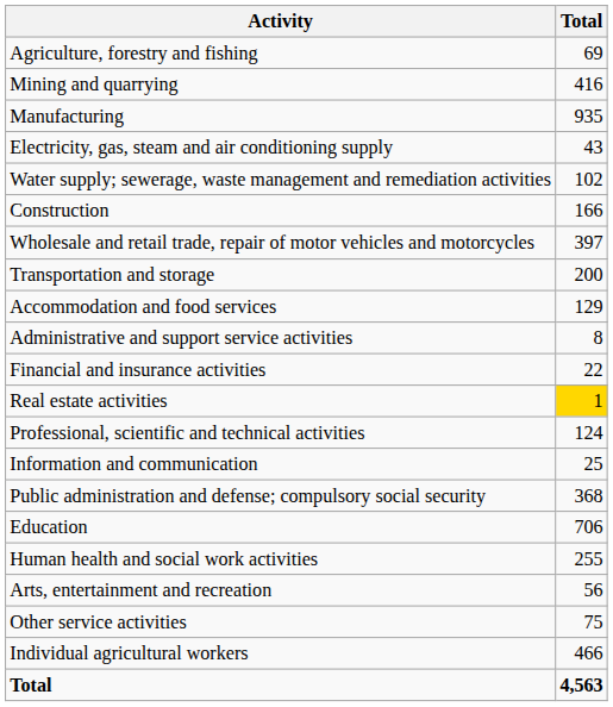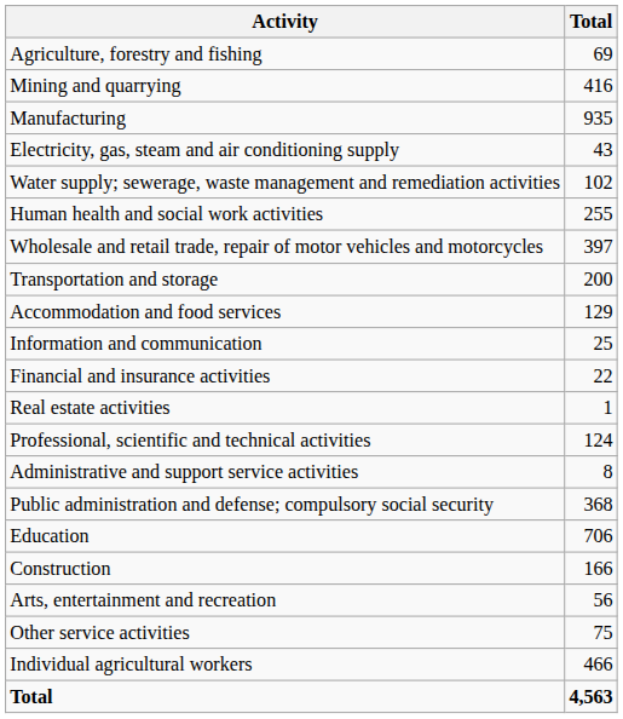rows swapped: Construction <-> Human health and social work activities
rows swapped: Information and communication <-> Administrative and support service activities
Real estate activities | Total: gold background -> no background
